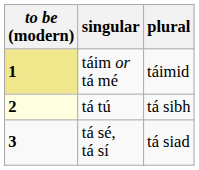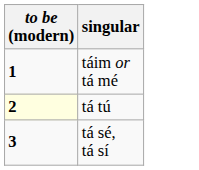- column: plural | táimid | tá sibh | tá siad
táim or tá mé | to be (modern): khaki background -> no background
